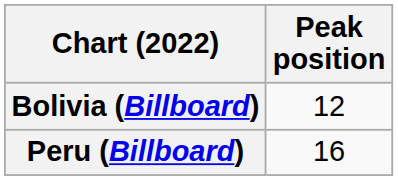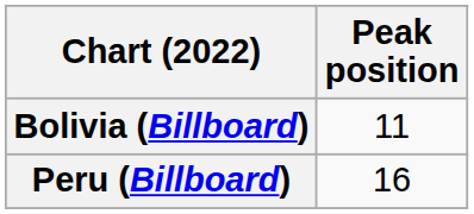Bolivia (Billboard) | Peak position: 12 -> 11
